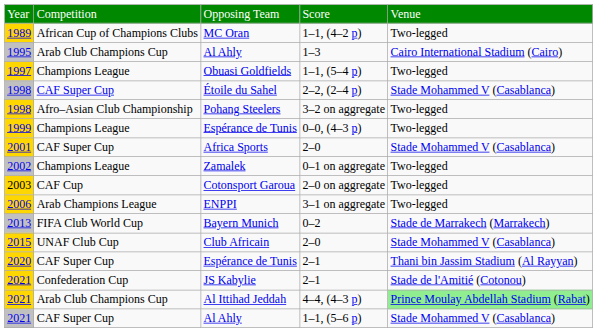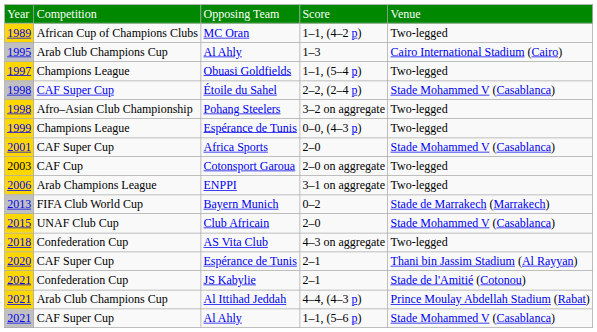- row: 2002 | Champions League | Zamalek | 0–1 on aggregate | Two-legged
+ row: 2018 | Confederation Cup | AS Vita Club | 4–3 on aggregate | Two-legged
Al Ittihad Jeddah | column 5: lightgreen background -> no background
